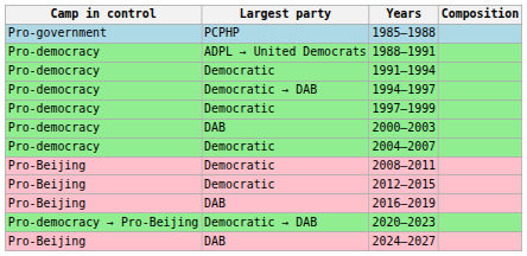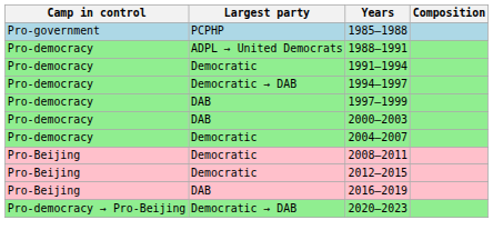1997–1999 | Largest party: Democratic -> DAB
- row: Pro-Beijing | DAB | 2024–2027
